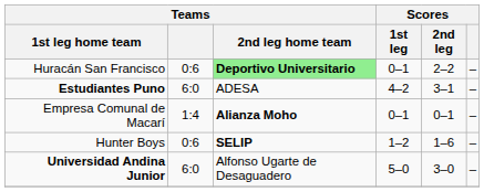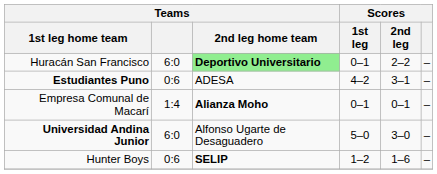Huracán San Francisco | Teams: 0:6 -> 6:0
Estudiantes Puno | Teams: 6:0 -> 0:6
rows swapped: Hunter Boys <-> Universidad Andina Junior
